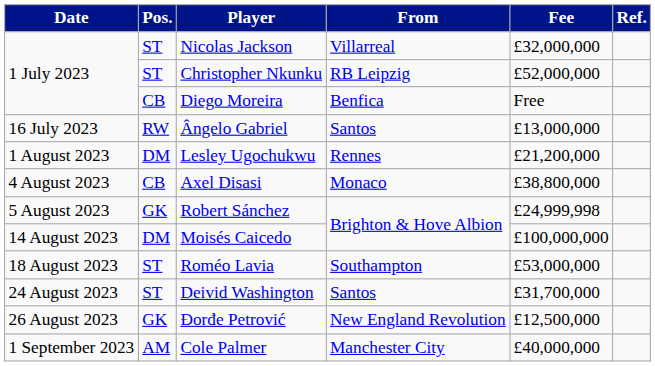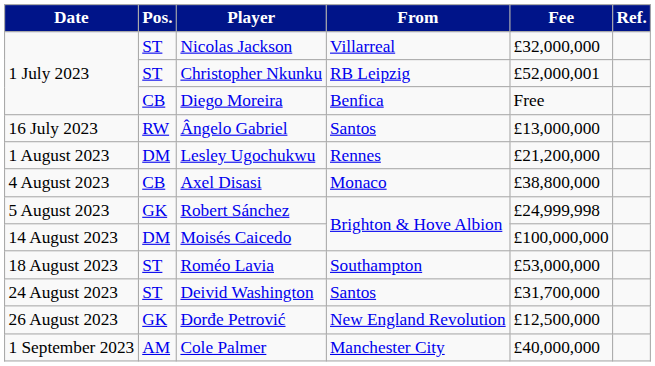Christopher Nkunku | Fee: £52,000,000 -> £52,000,001
